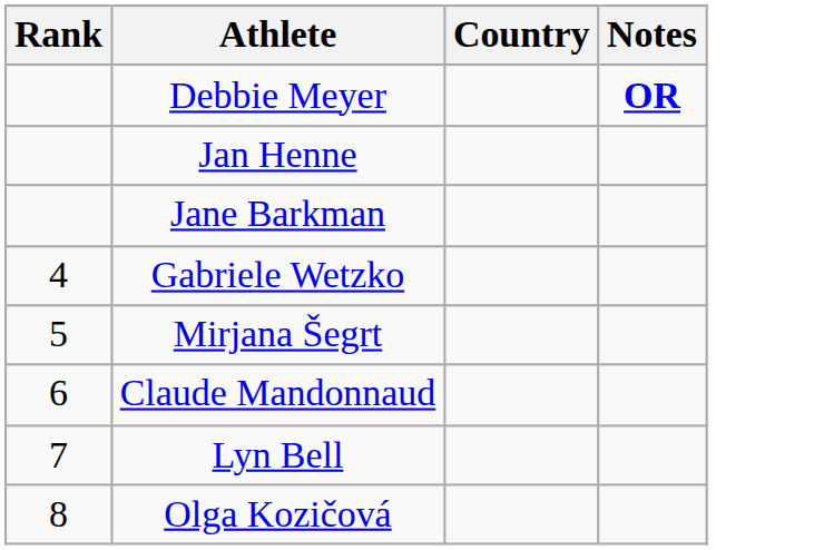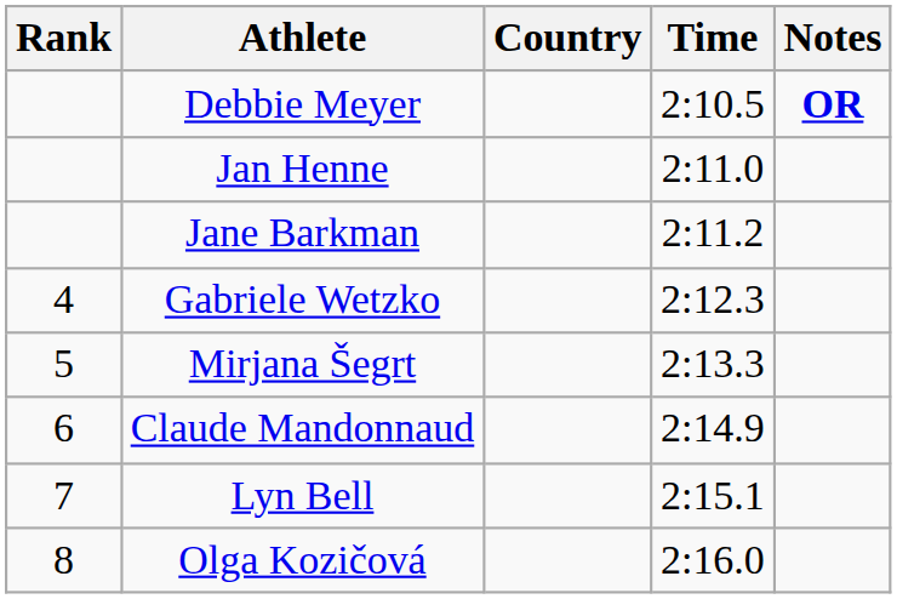+ column: Time | 2:10.5 | 2:11.0 | 2:11.2 | 2:12.3 | 2:13.3 | 2:14.9 | 2:15.1 | 2:16.0
